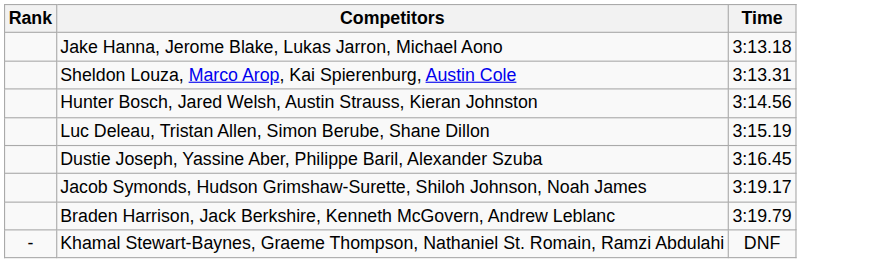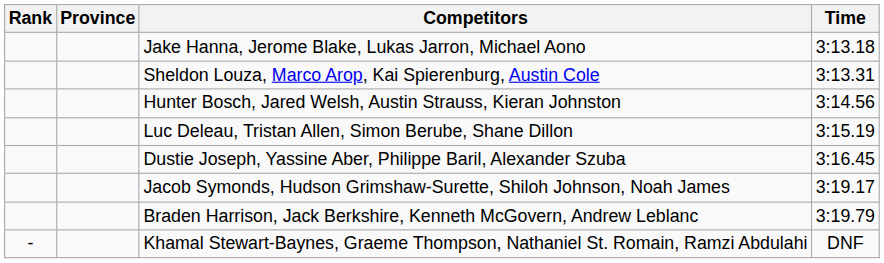+ column: Province
